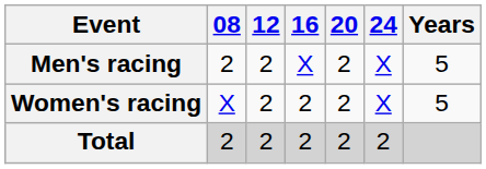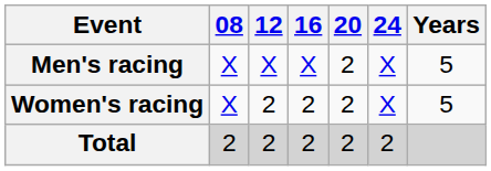Men's racing | 08: 2 -> X
Men's racing | 12: 2 -> X
